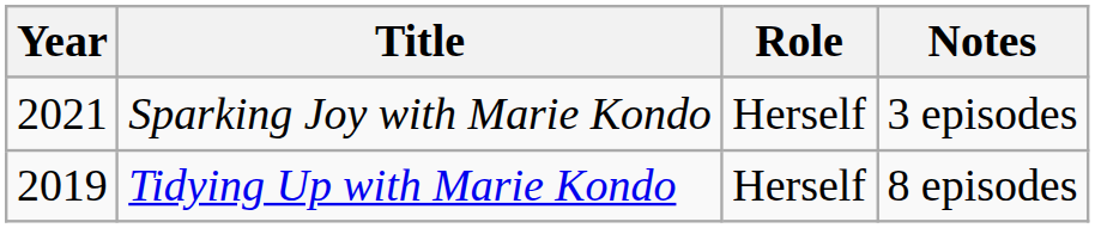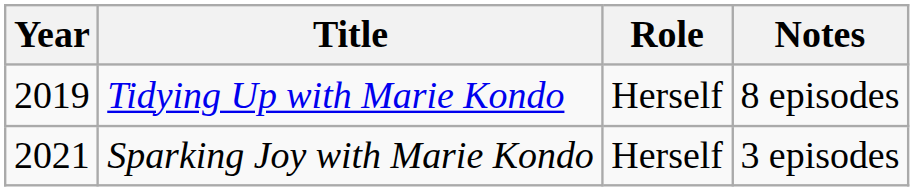rows swapped: Tidying Up with Marie Kondo <-> Sparking Joy with Marie Kondo
